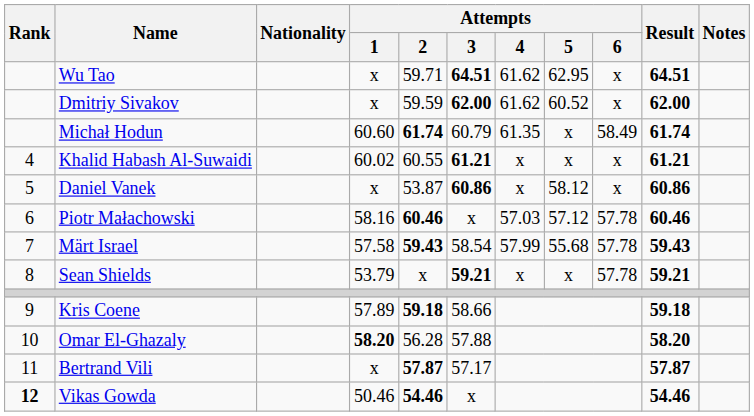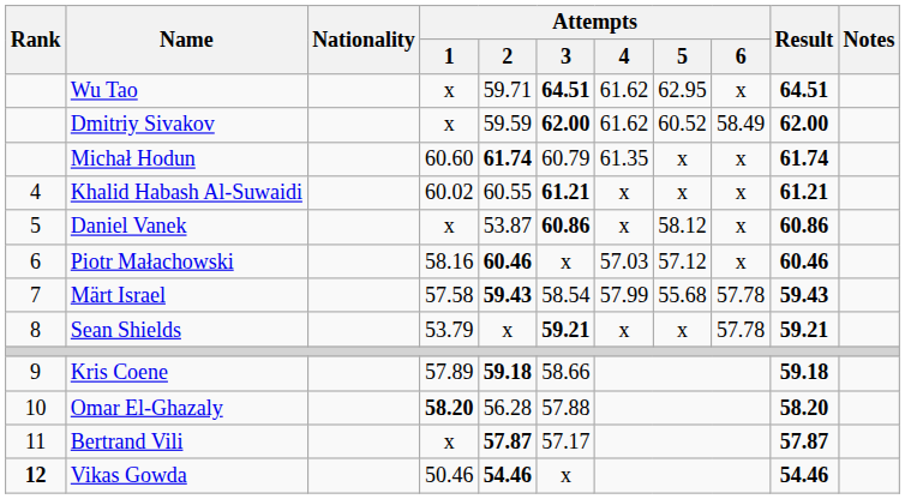Dmitriy Sivakov | Attempts / 6: x -> 58.49
Michał Hodun | Attempts / 6: 58.49 -> x
Piotr Małachowski | Attempts / 6: 57.78 -> x
